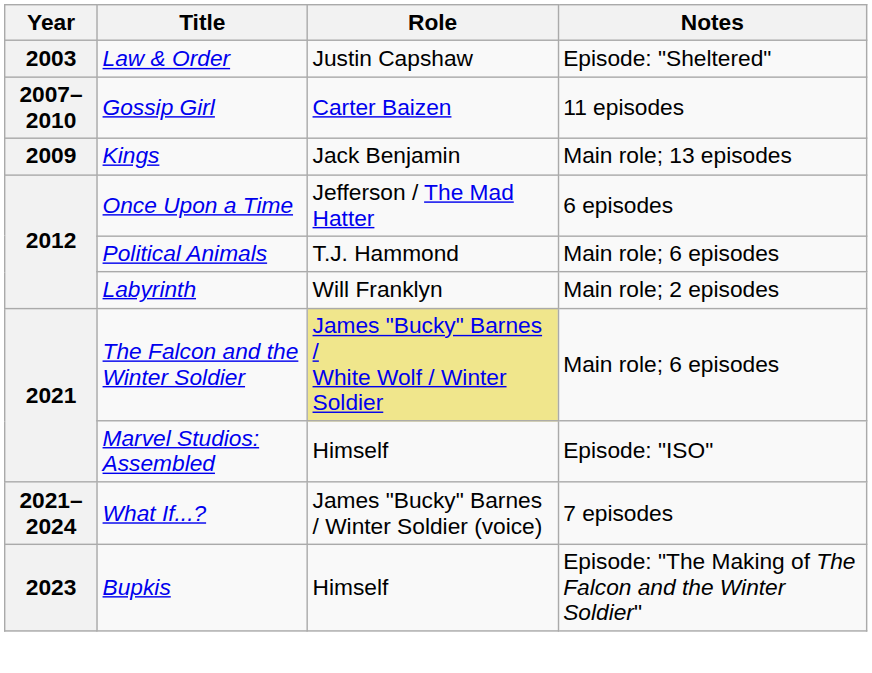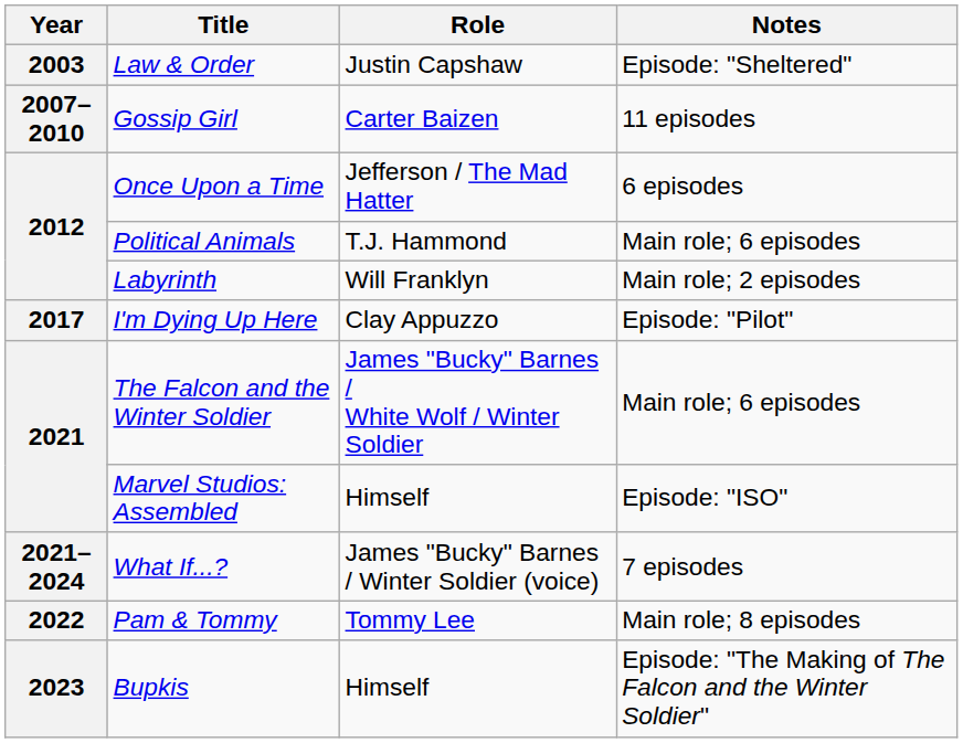- row: 2009 | Kings | Jack Benjamin | Main role; 13 episodes
+ row: 2017 | I'm Dying Up Here | Clay Appuzzo | Episode: "Pilot"
The Falcon and the Winter Soldier | Role: khaki background -> no background
+ row: 2022 | Pam & Tommy | Tommy Lee | Main role; 8 episodes
